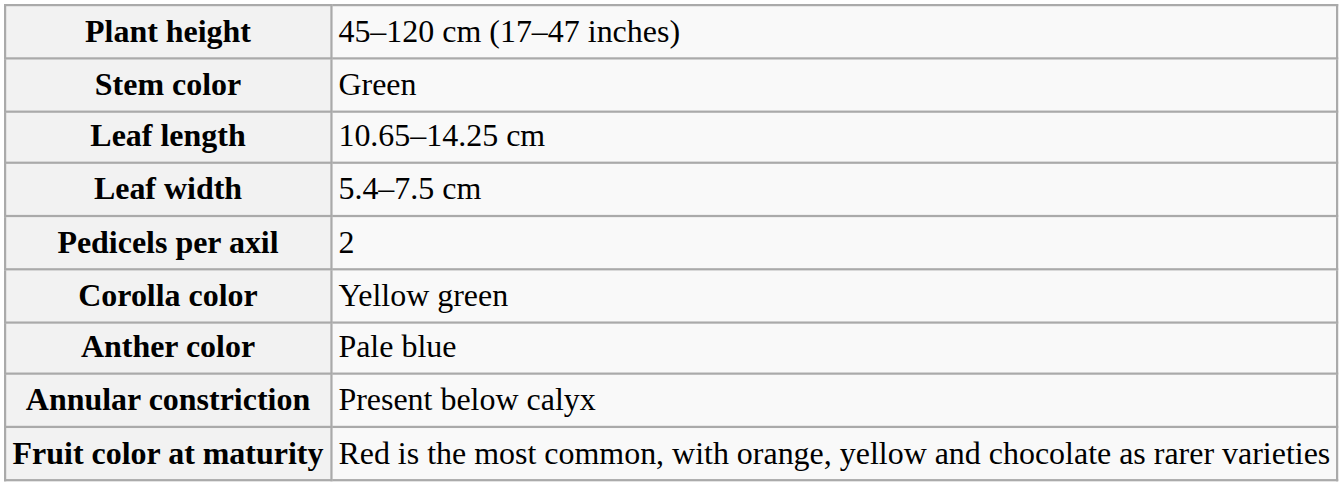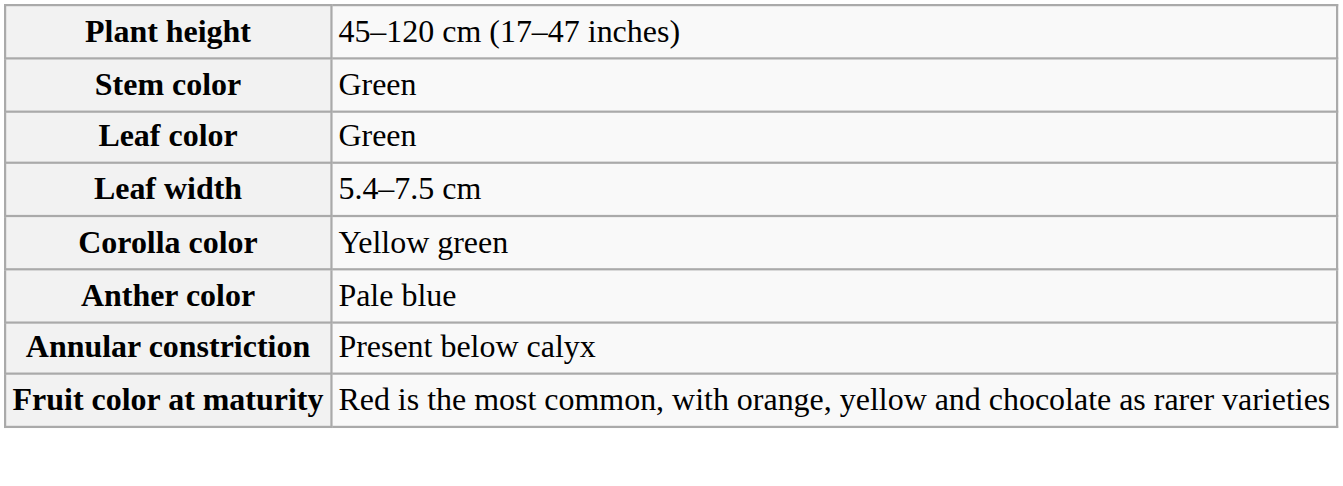+ row: Leaf color | Green
- row: Leaf length | 10.65–14.25 cm
- row: Pedicels per axil | 2
